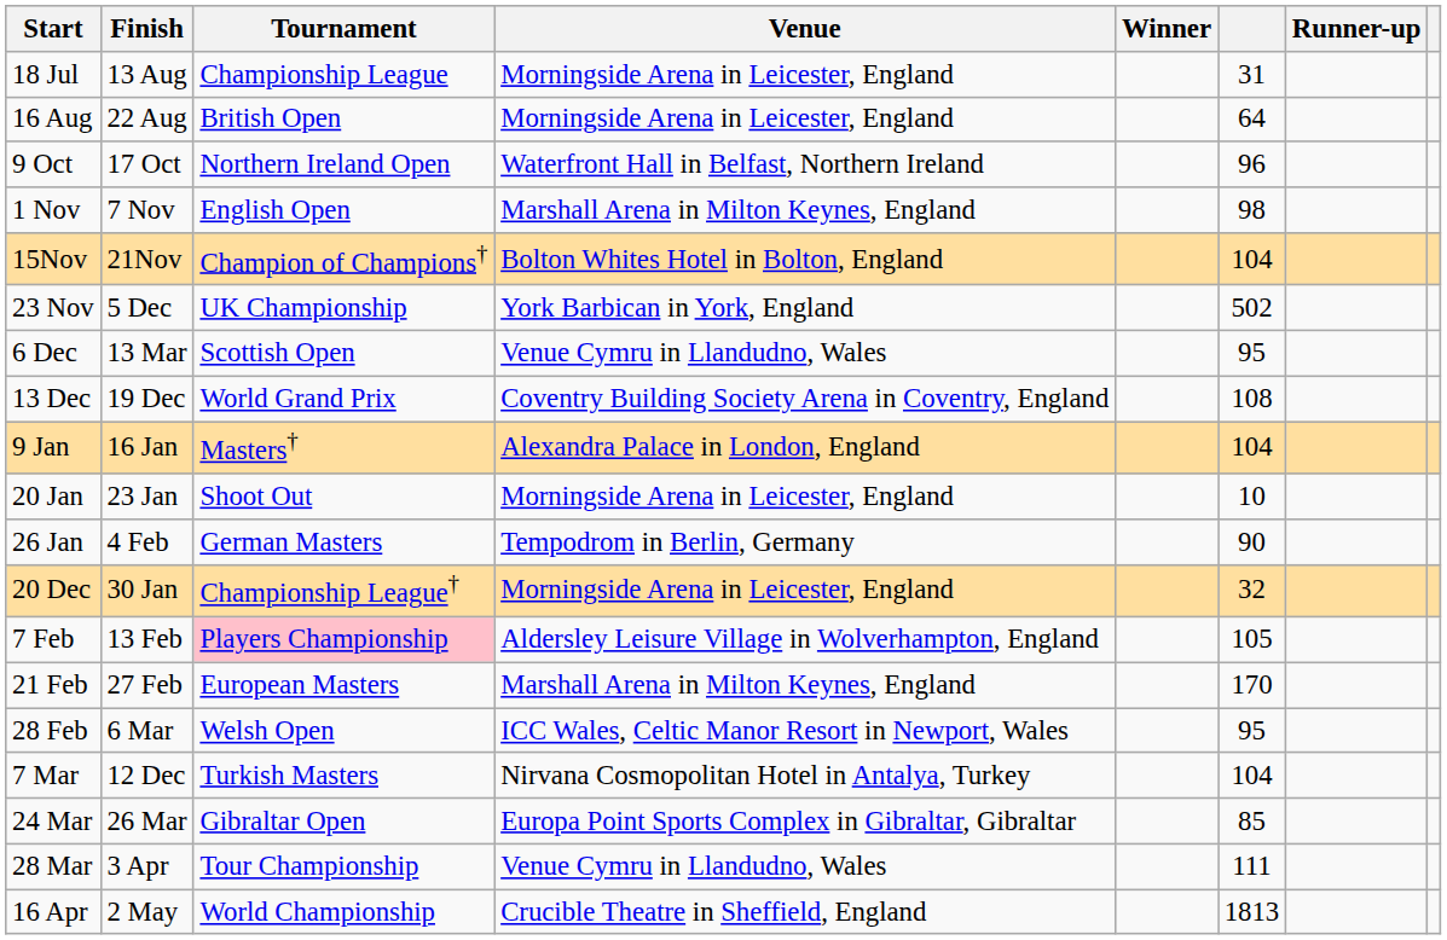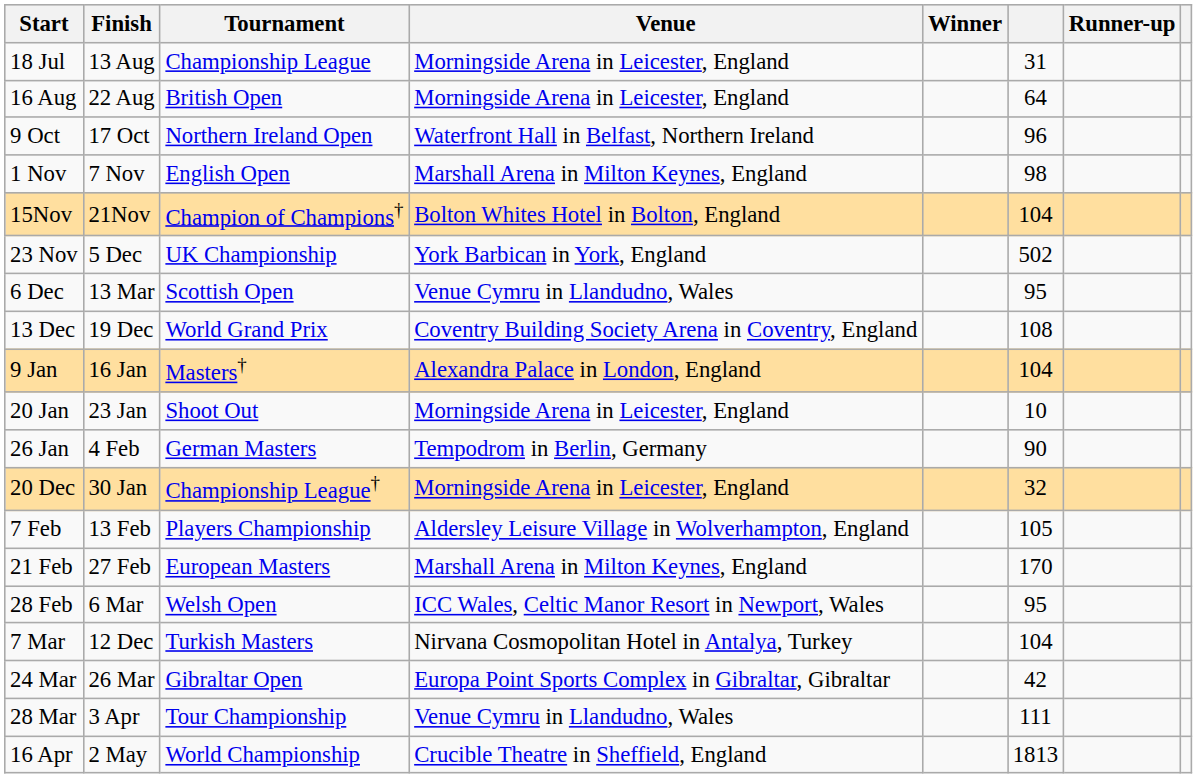7 Feb | Tournament: pink background -> no background
24 Mar | column 6: 85 -> 42
